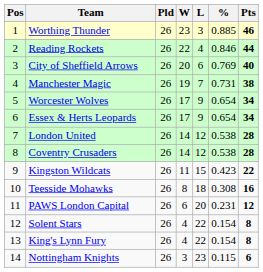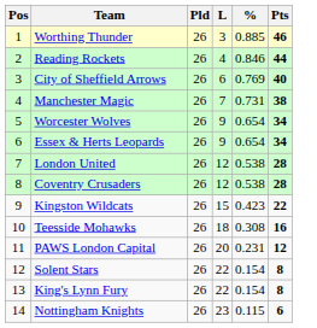- column: W | 23 | 22 | 20 | 19 | 17 | 17 | 14 | 14 | 11 | 8 | 6 | 4 | 4 | 3
